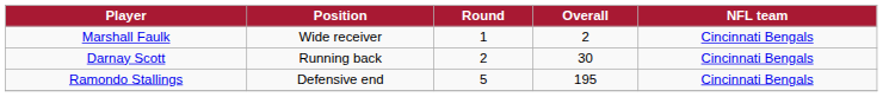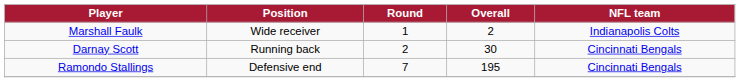Marshall Faulk | NFL team: Cincinnati Bengals -> Indianapolis Colts
Ramondo Stallings | Round: 5 -> 7
